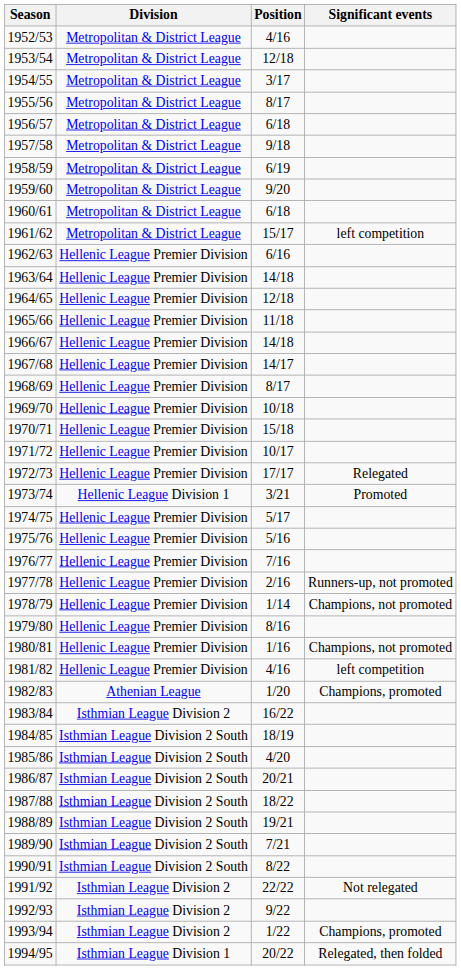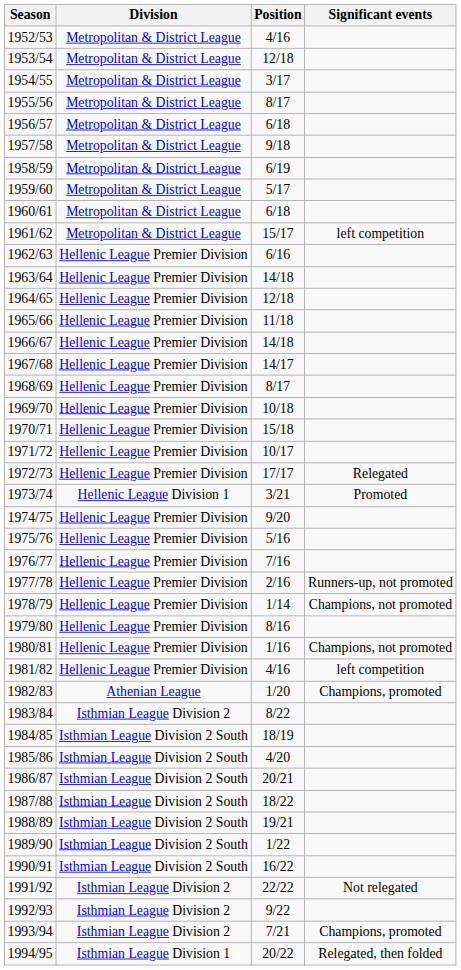1959/60 | Position: 9/20 -> 5/17
1974/75 | Position: 5/17 -> 9/20
1983/84 | Position: 16/22 -> 8/22
1989/90 | Position: 7/21 -> 1/22
1990/91 | Position: 8/22 -> 16/22
1993/94 | Position: 1/22 -> 7/21
